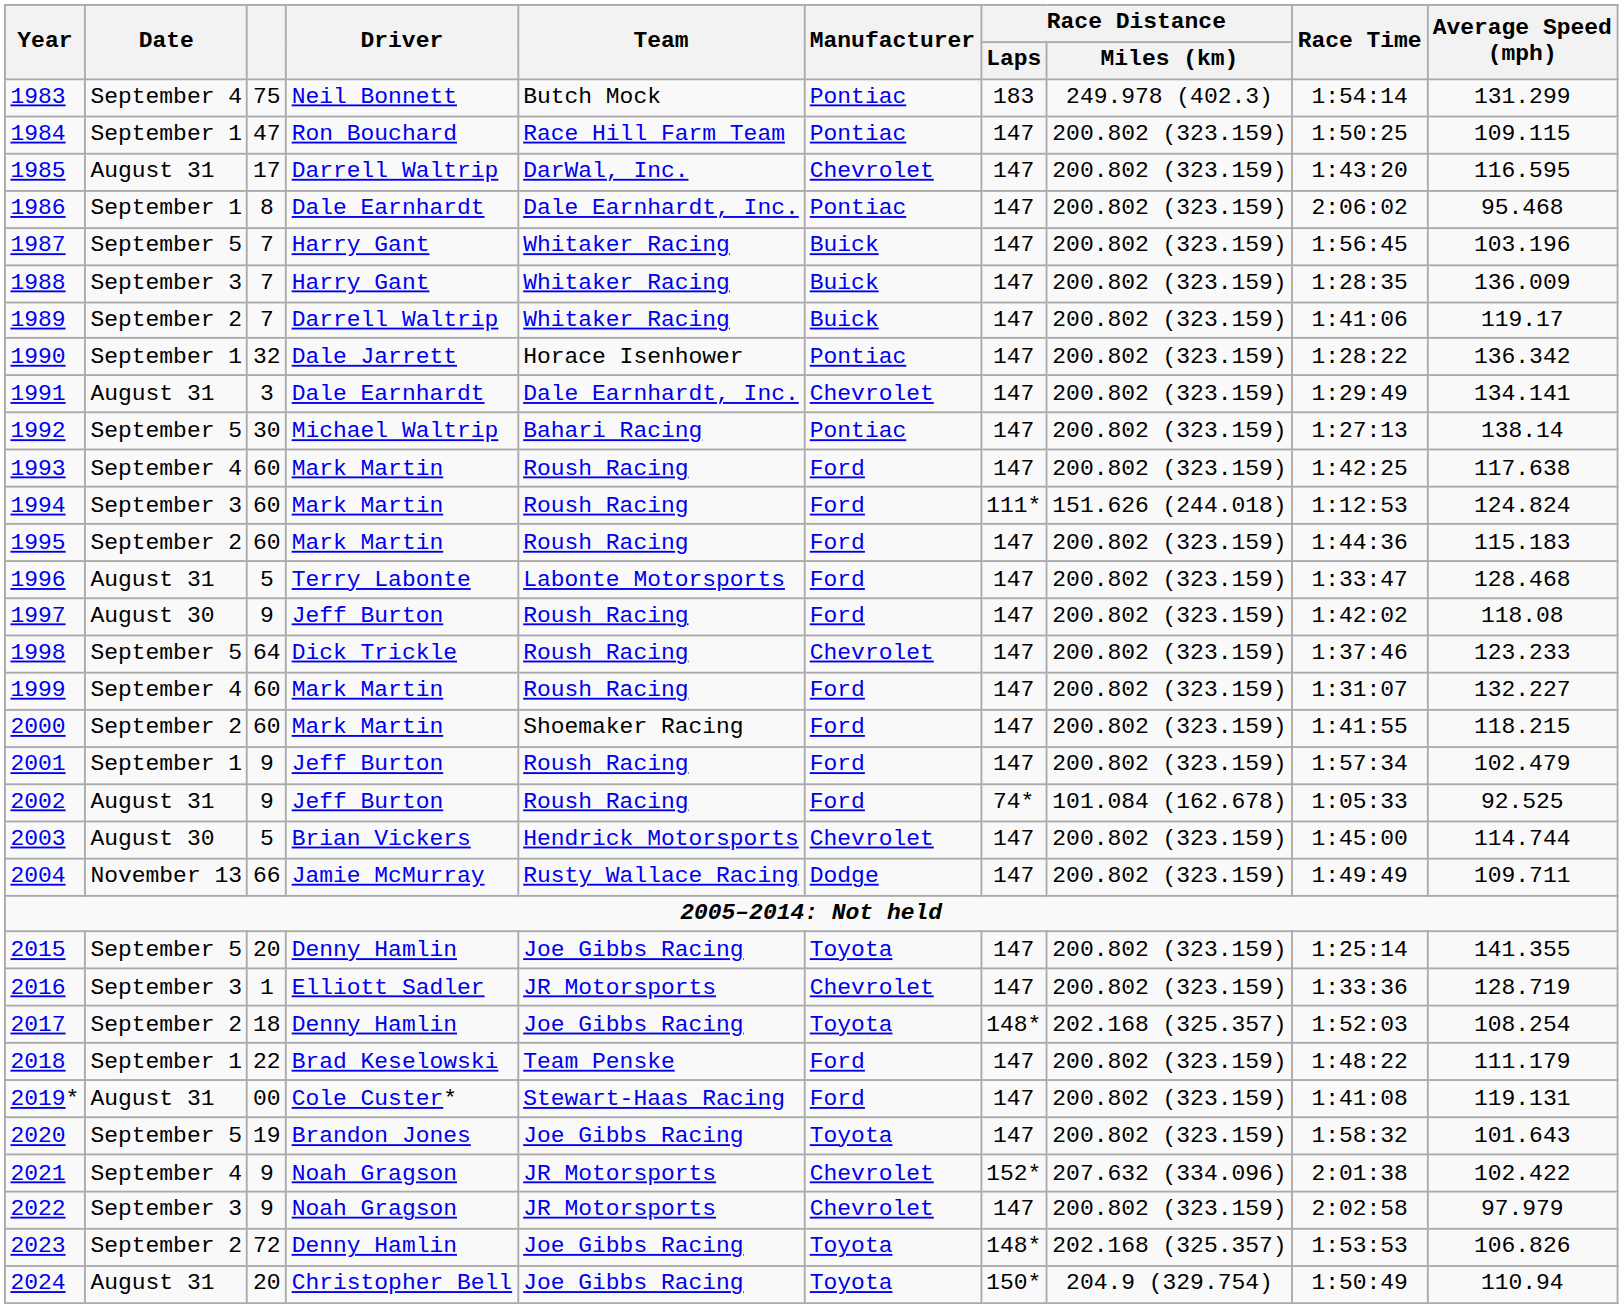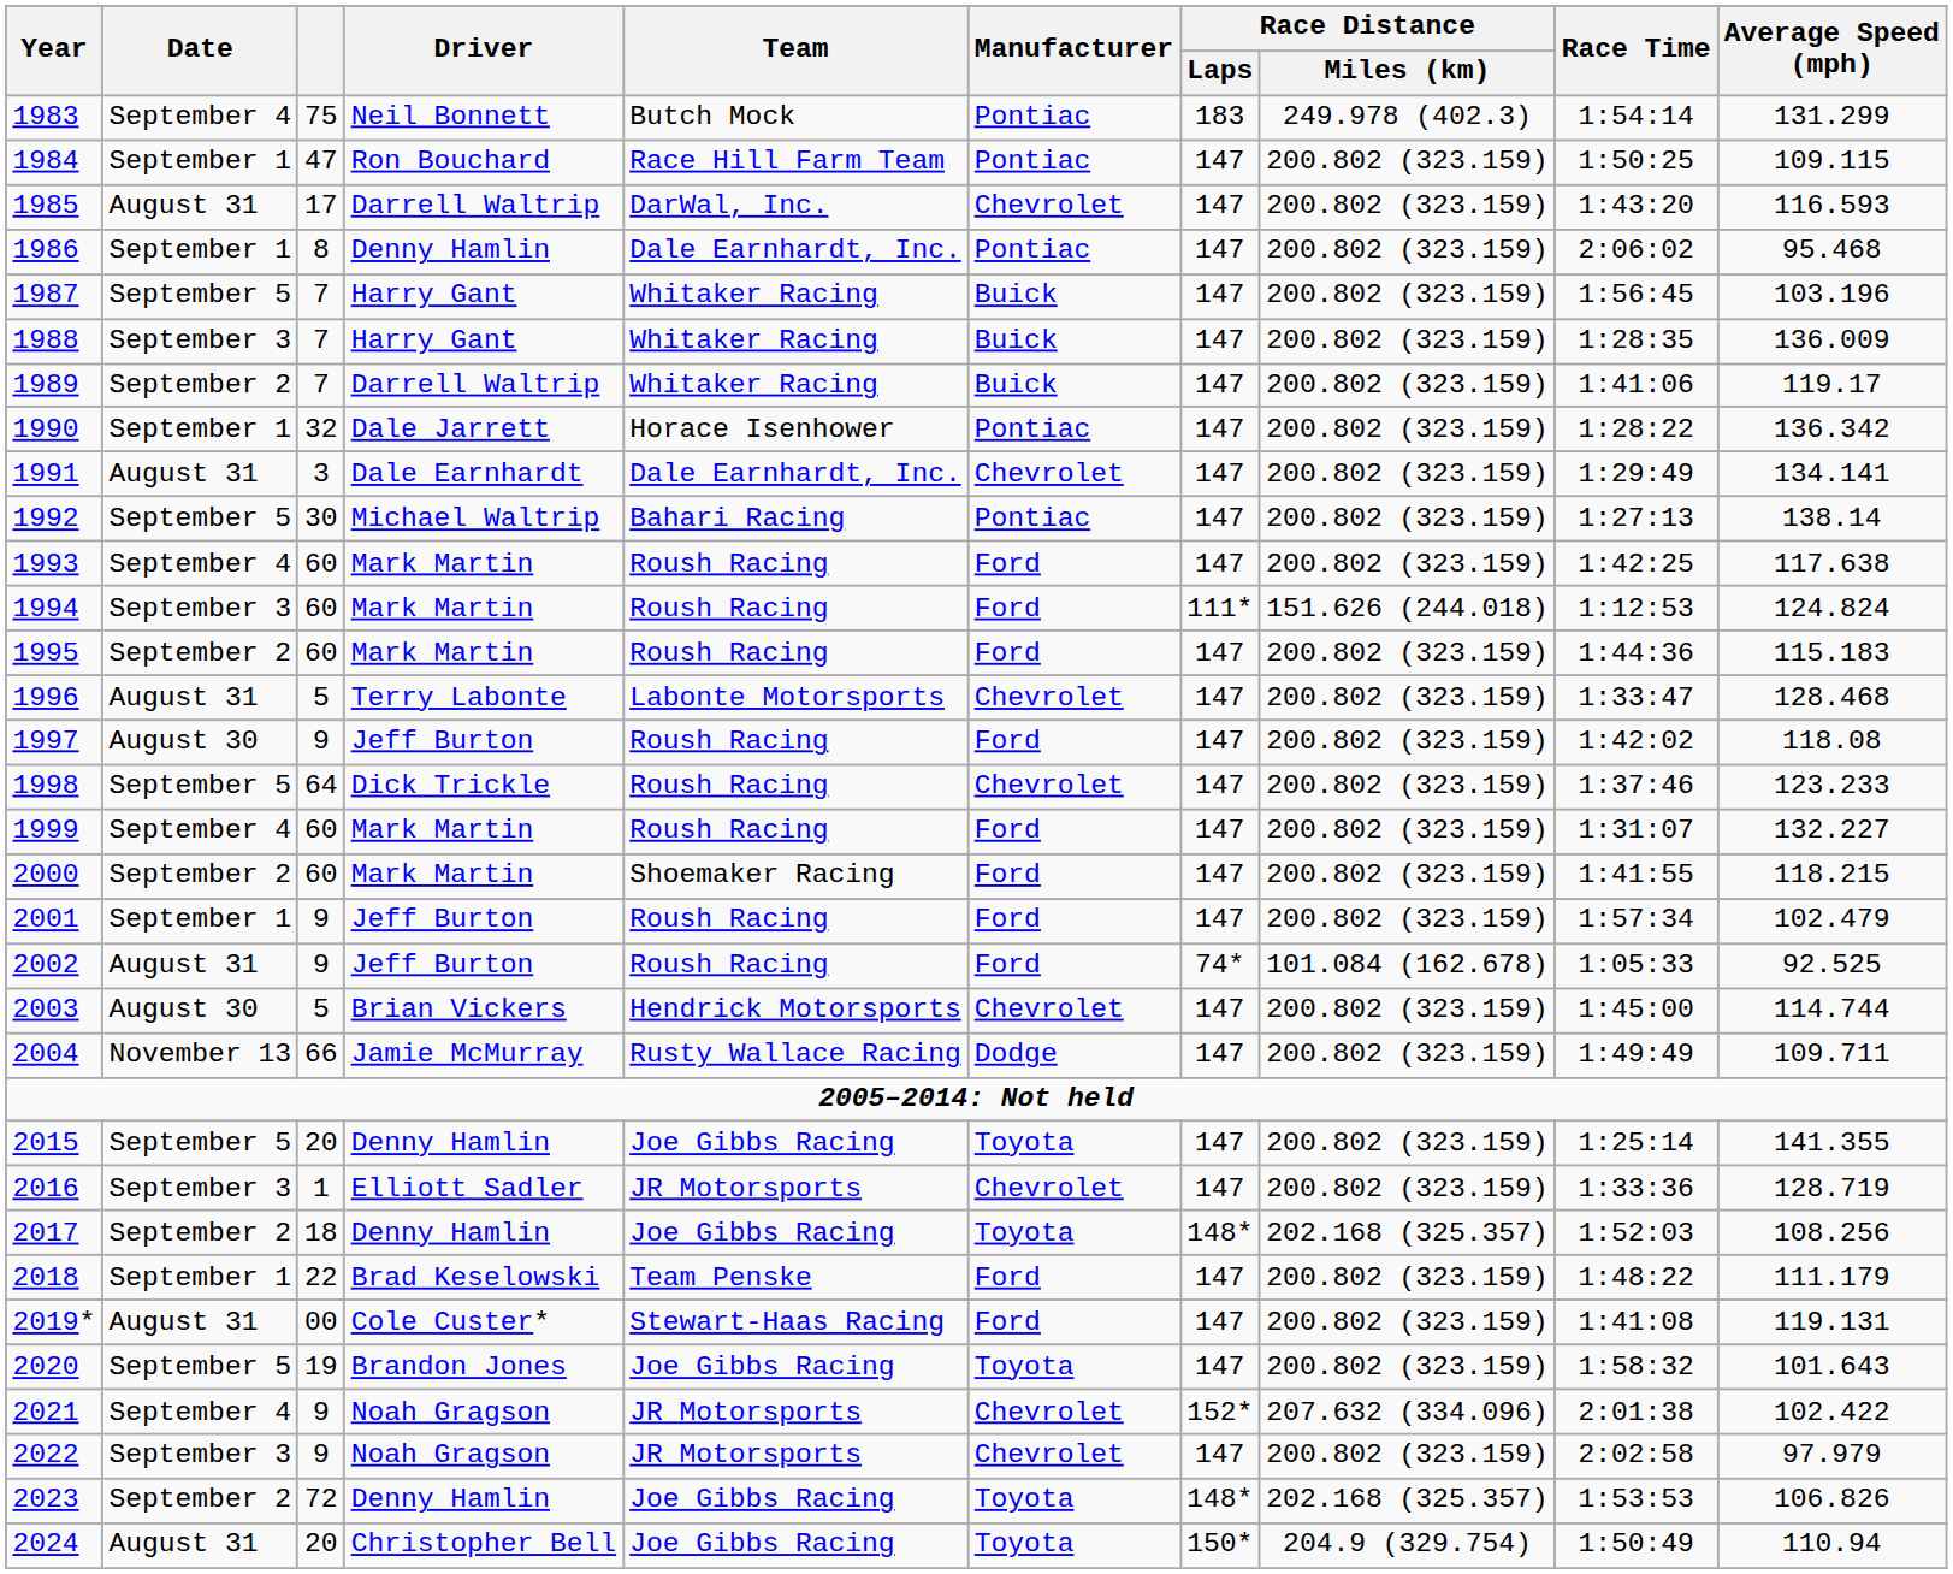1985 | Average Speed (mph): 116.595 -> 116.593
1986 | Driver: Dale Earnhardt -> Denny Hamlin
1996 | Manufacturer: Ford -> Chevrolet
2017 | Average Speed (mph): 108.254 -> 108.256
